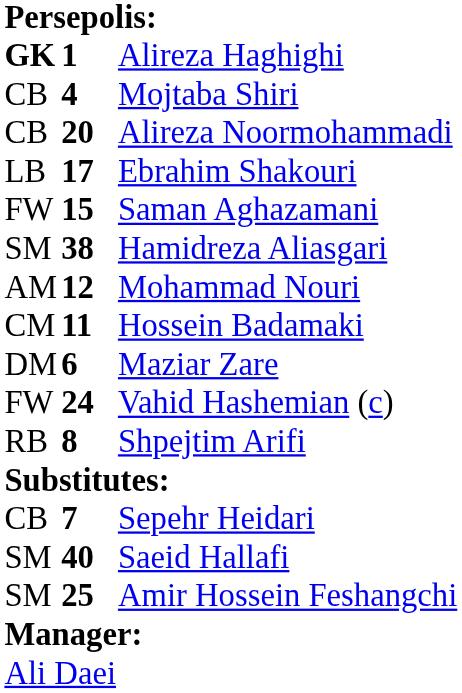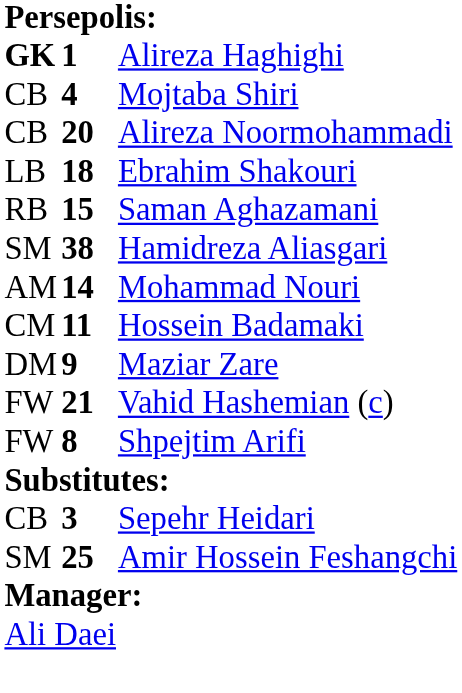Ebrahim Shakouri | column 2: 17 -> 18
Saman Aghazamani | column 1: FW -> RB
Mohammad Nouri | column 2: 12 -> 14
Maziar Zare | column 2: 6 -> 9
Vahid Hashemian (c) | column 2: 24 -> 21
Shpejtim Arifi | column 1: RB -> FW
Sepehr Heidari | column 2: 7 -> 3
- row: SM | 40 | Saeid Hallafi
